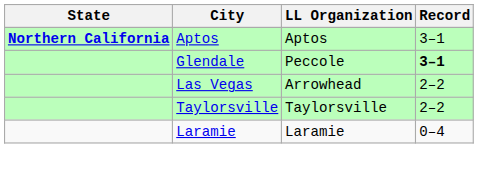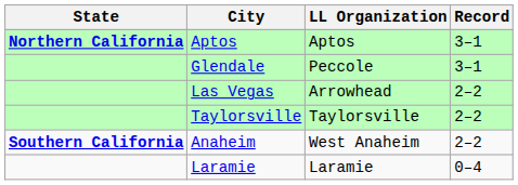Glendale | Record: bold -> normal
+ row: Southern California | Anaheim | West Anaheim | 2–2
